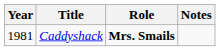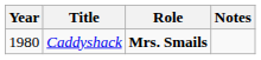Caddyshack | Year: 1981 -> 1980
